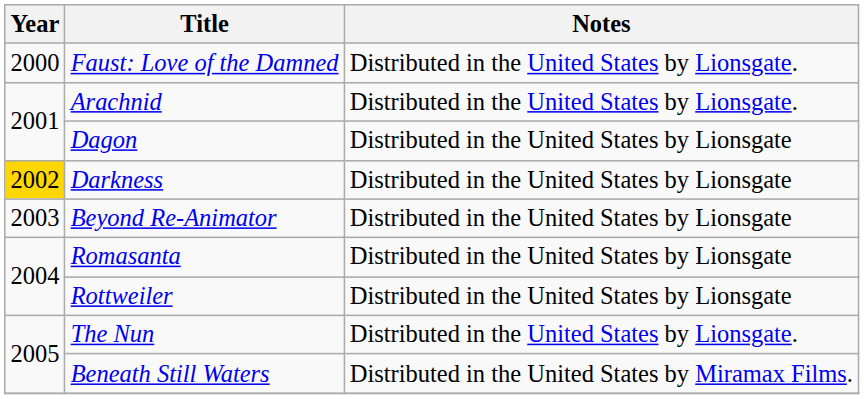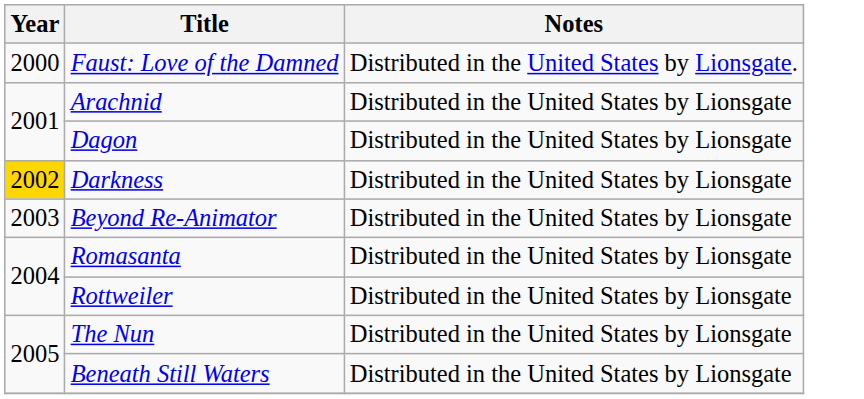Arachnid | Notes: Distributed in the United States by Lionsgate. -> Distributed in the United States by Lionsgate
The Nun | Notes: Distributed in the United States by Lionsgate. -> Distributed in the United States by Lionsgate
Beneath Still Waters | Notes: Distributed in the United States by Miramax Films. -> Distributed in the United States by Lionsgate
